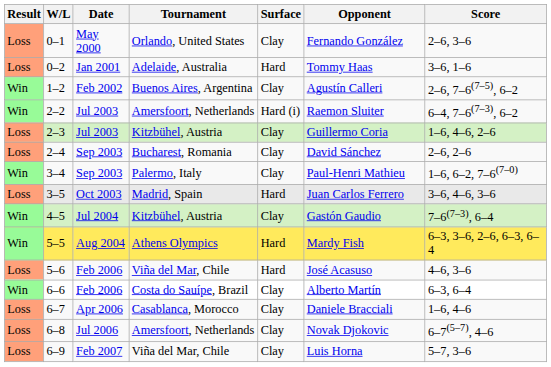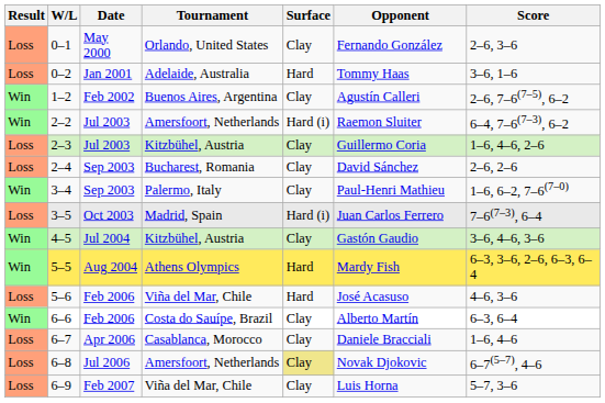3–5 | Surface: Hard -> Hard (i)
3–5 | Score: 3–6, 4–6, 3–6 -> 7–6(7–3), 6–4
4–5 | Score: 7–6(7–3), 6–4 -> 3–6, 4–6, 3–6
6–8 | Surface: no background -> khaki background
